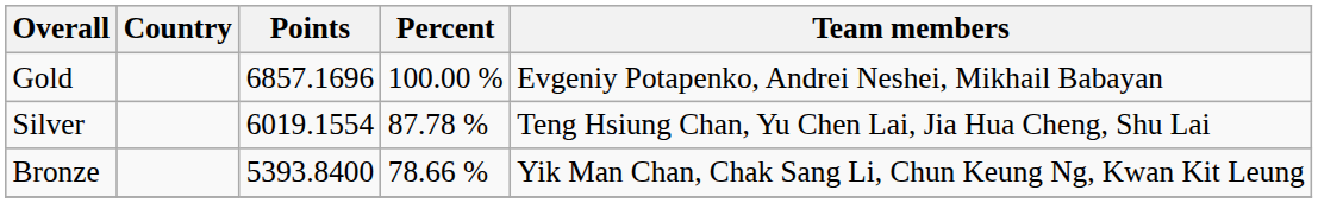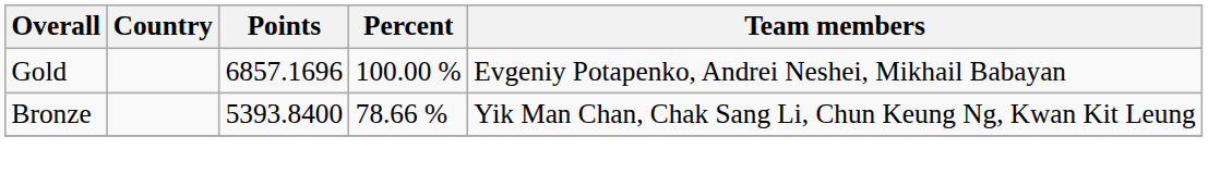- row: Silver | 6019.1554 | 87.78 % | Teng Hsiung Chan, Yu Chen Lai, Jia Hua Cheng, Shu Lai
